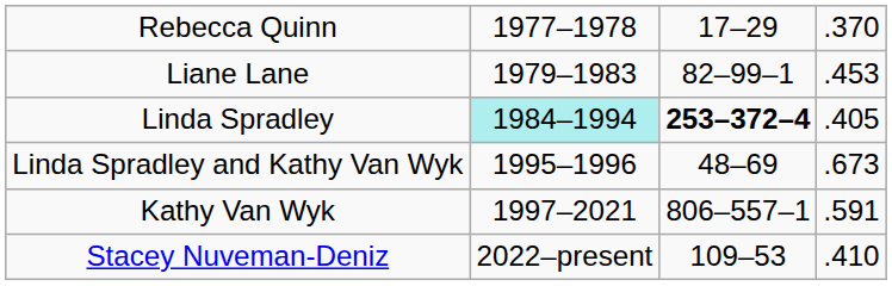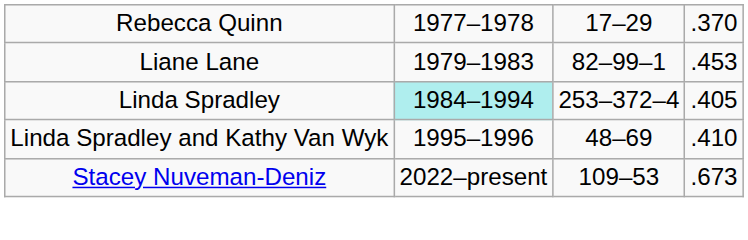Linda Spradley | column 3: bold -> normal
Linda Spradley and Kathy Van Wyk | column 4: .673 -> .410
- row: Kathy Van Wyk | 1997–2021 | 806–557–1 | .591
Stacey Nuveman-Deniz | column 4: .410 -> .673
